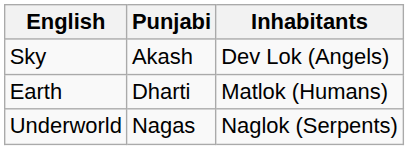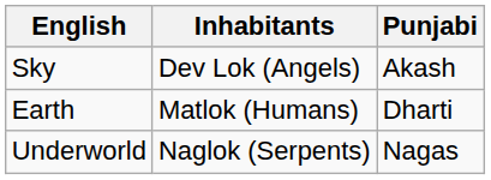columns swapped: Punjabi <-> Inhabitants
